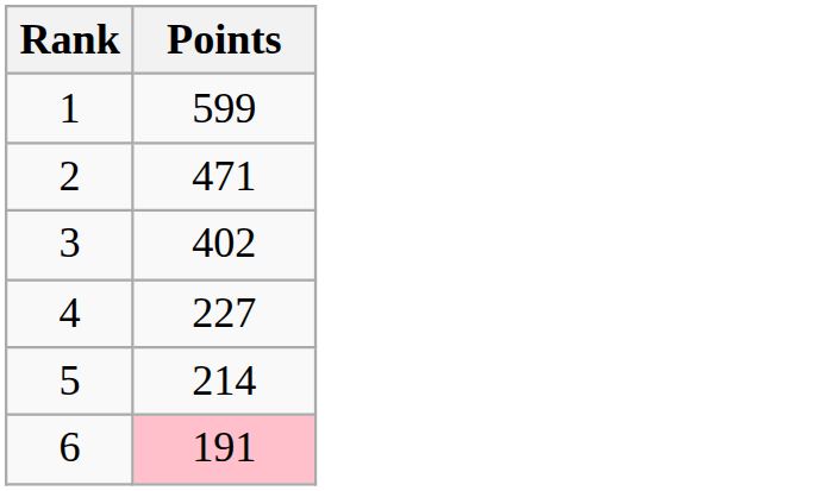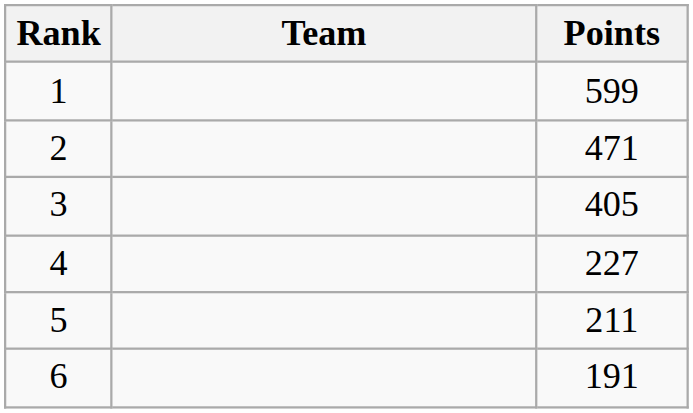+ column: Team
3 | Points: 402 -> 405
5 | Points: 214 -> 211
6 | Points: pink background -> no background
